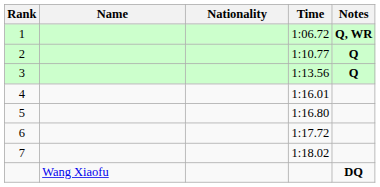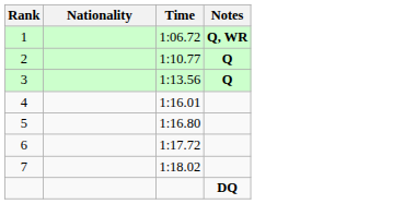- column: Name | Wang Xiaofu
